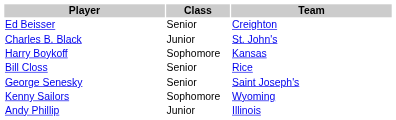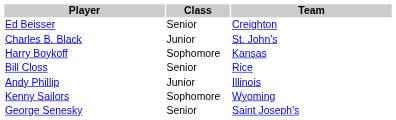rows swapped: Andy Phillip <-> George Senesky
